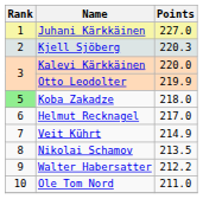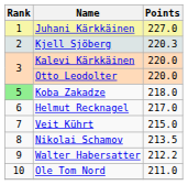Otto Leodolter | Points: 219.9 -> 220.0
Veit Kührt | Points: 214.9 -> 215.0
